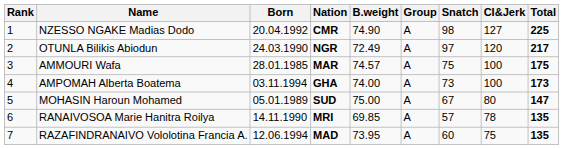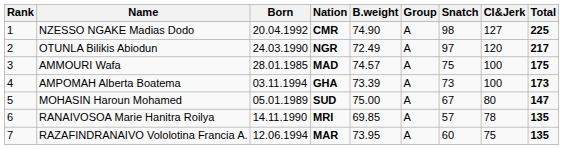AMMOURI Wafa | Nation: MAR -> MAD
AMPOMAH Alberta Boatema | B.weight: 74.00 -> 73.39
RAZAFINDRANAIVO Vololotina Francia A. | Nation: MAD -> MAR
